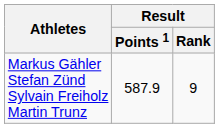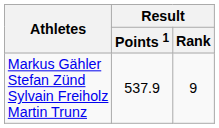Markus Gähler Stefan Zünd Sylvain Freiholz Martin Trunz | Result / Points 1: 587.9 -> 537.9
